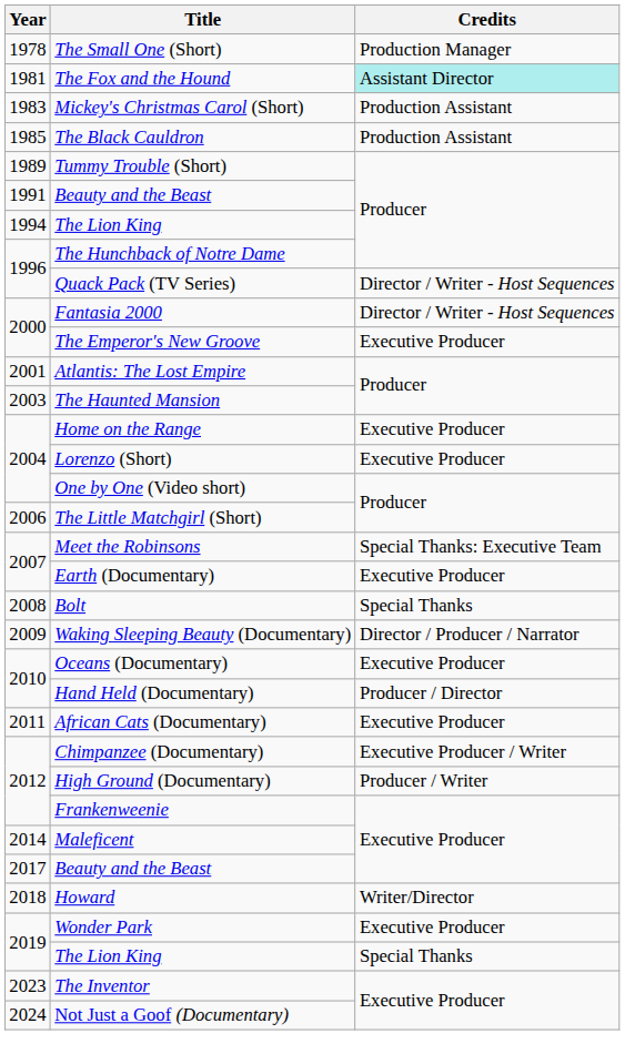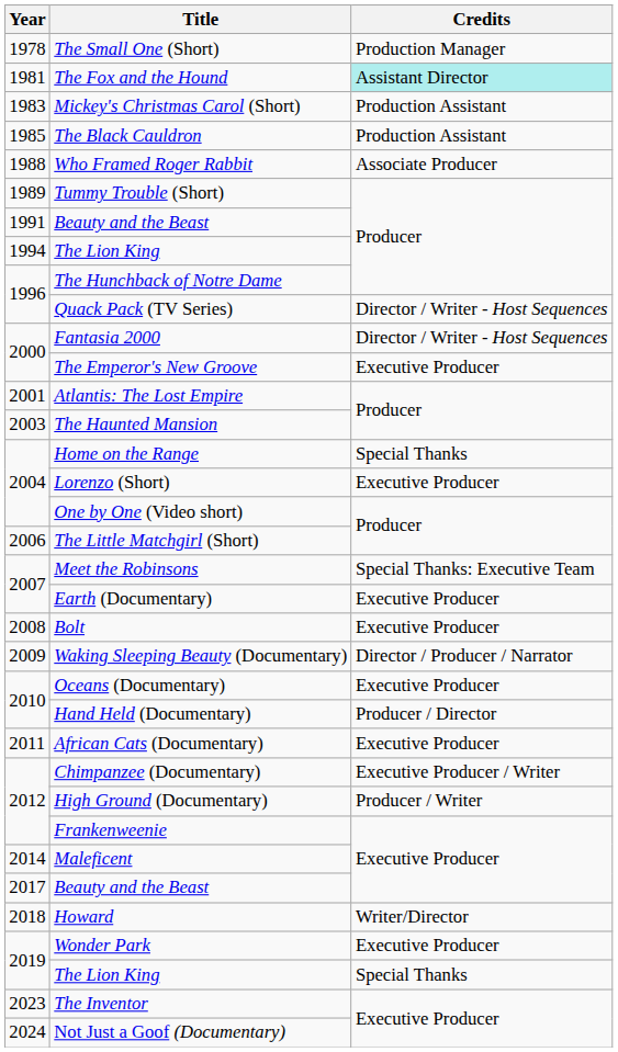+ row: 1988 | Who Framed Roger Rabbit | Associate Producer
Home on the Range | Credits: Executive Producer -> Special Thanks
Bolt | Credits: Special Thanks -> Executive Producer
